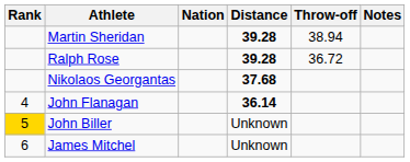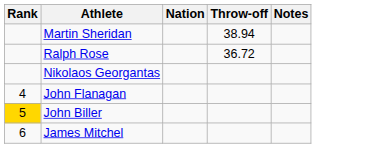- column: Distance | 39.28 | 39.28 | 37.68 | 36.14 | Unknown | Unknown
